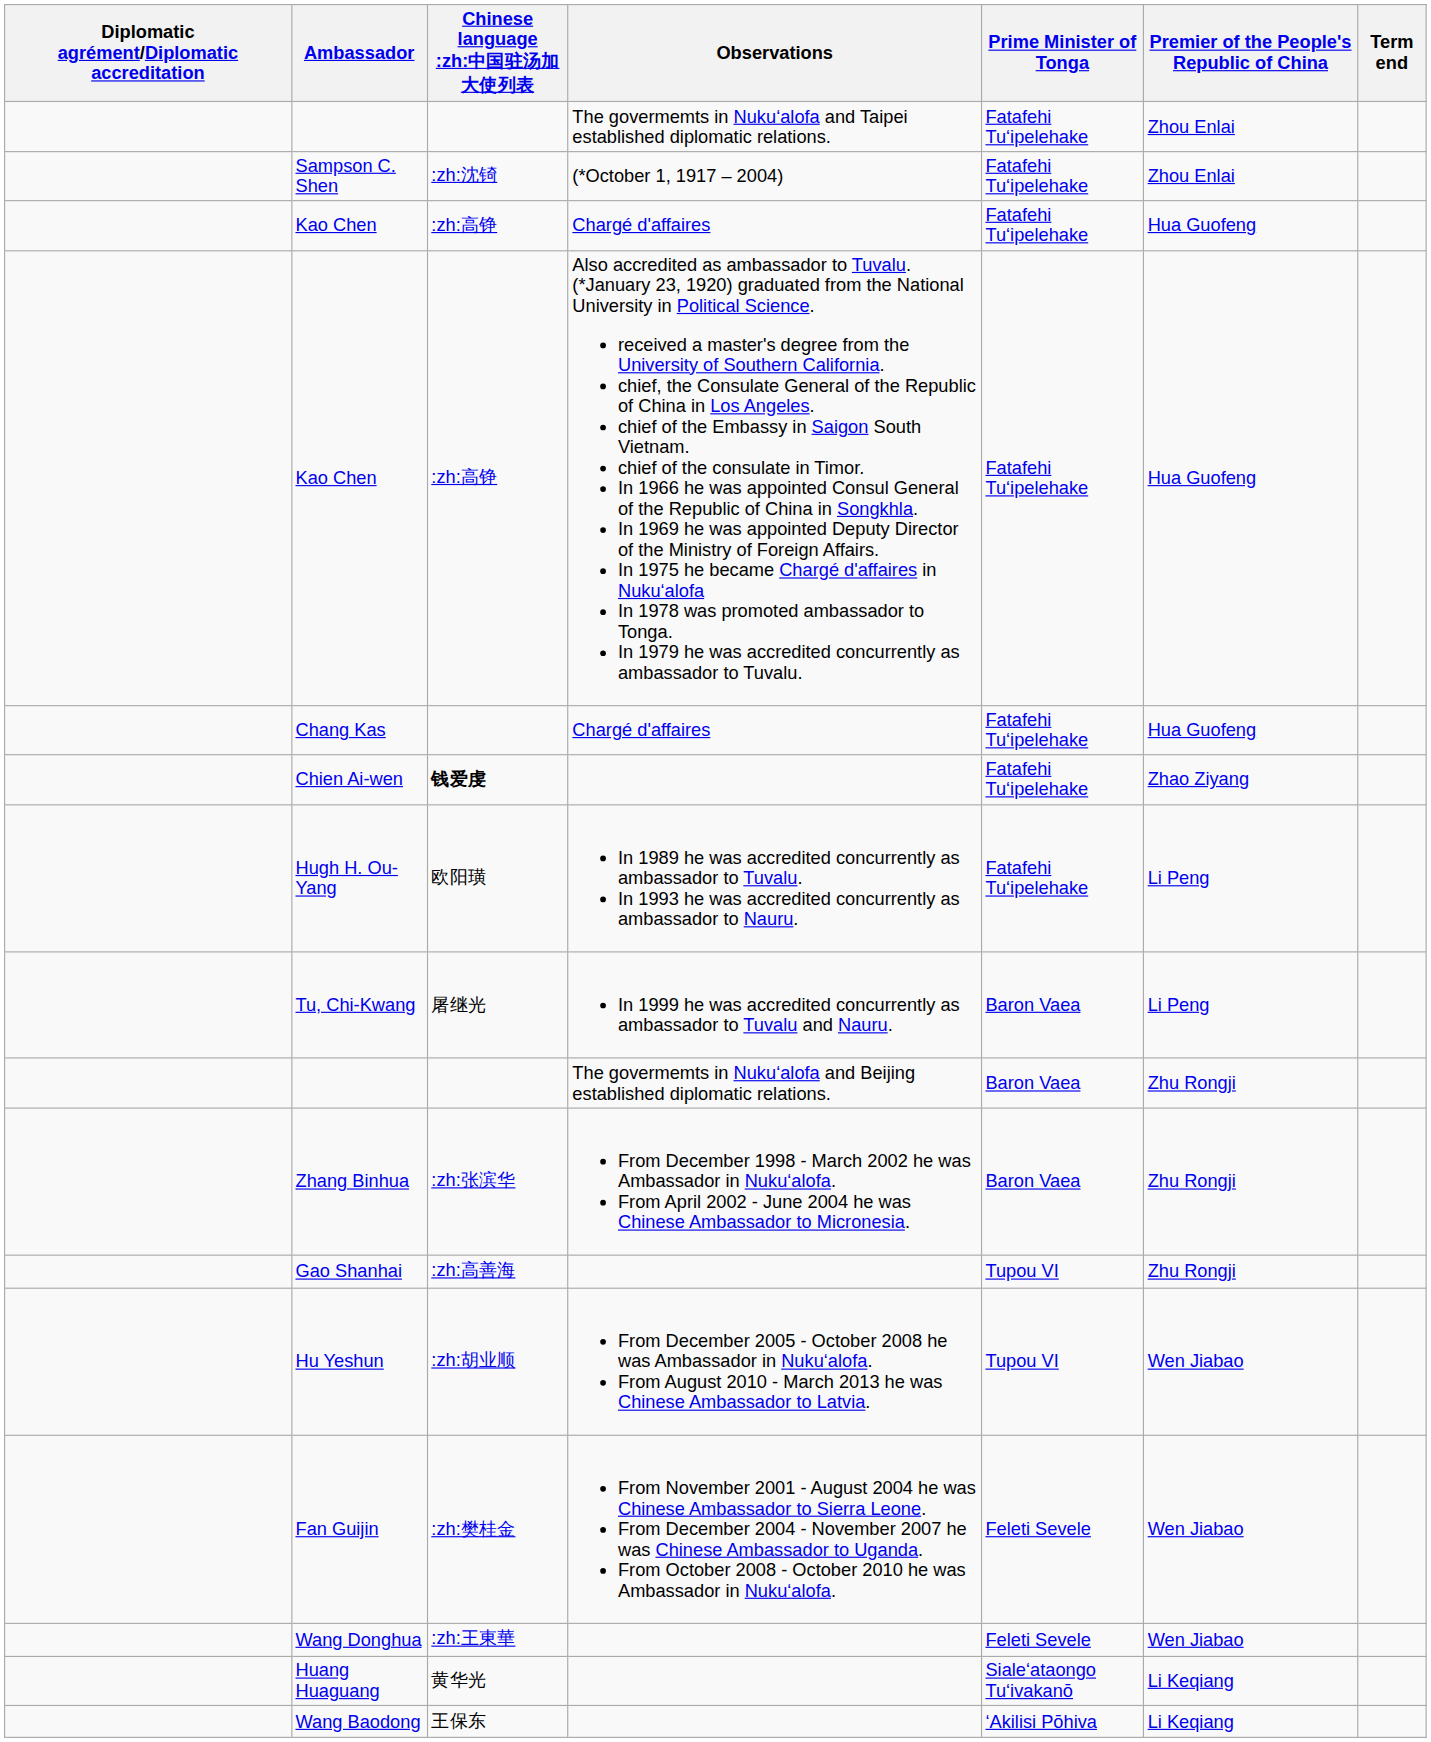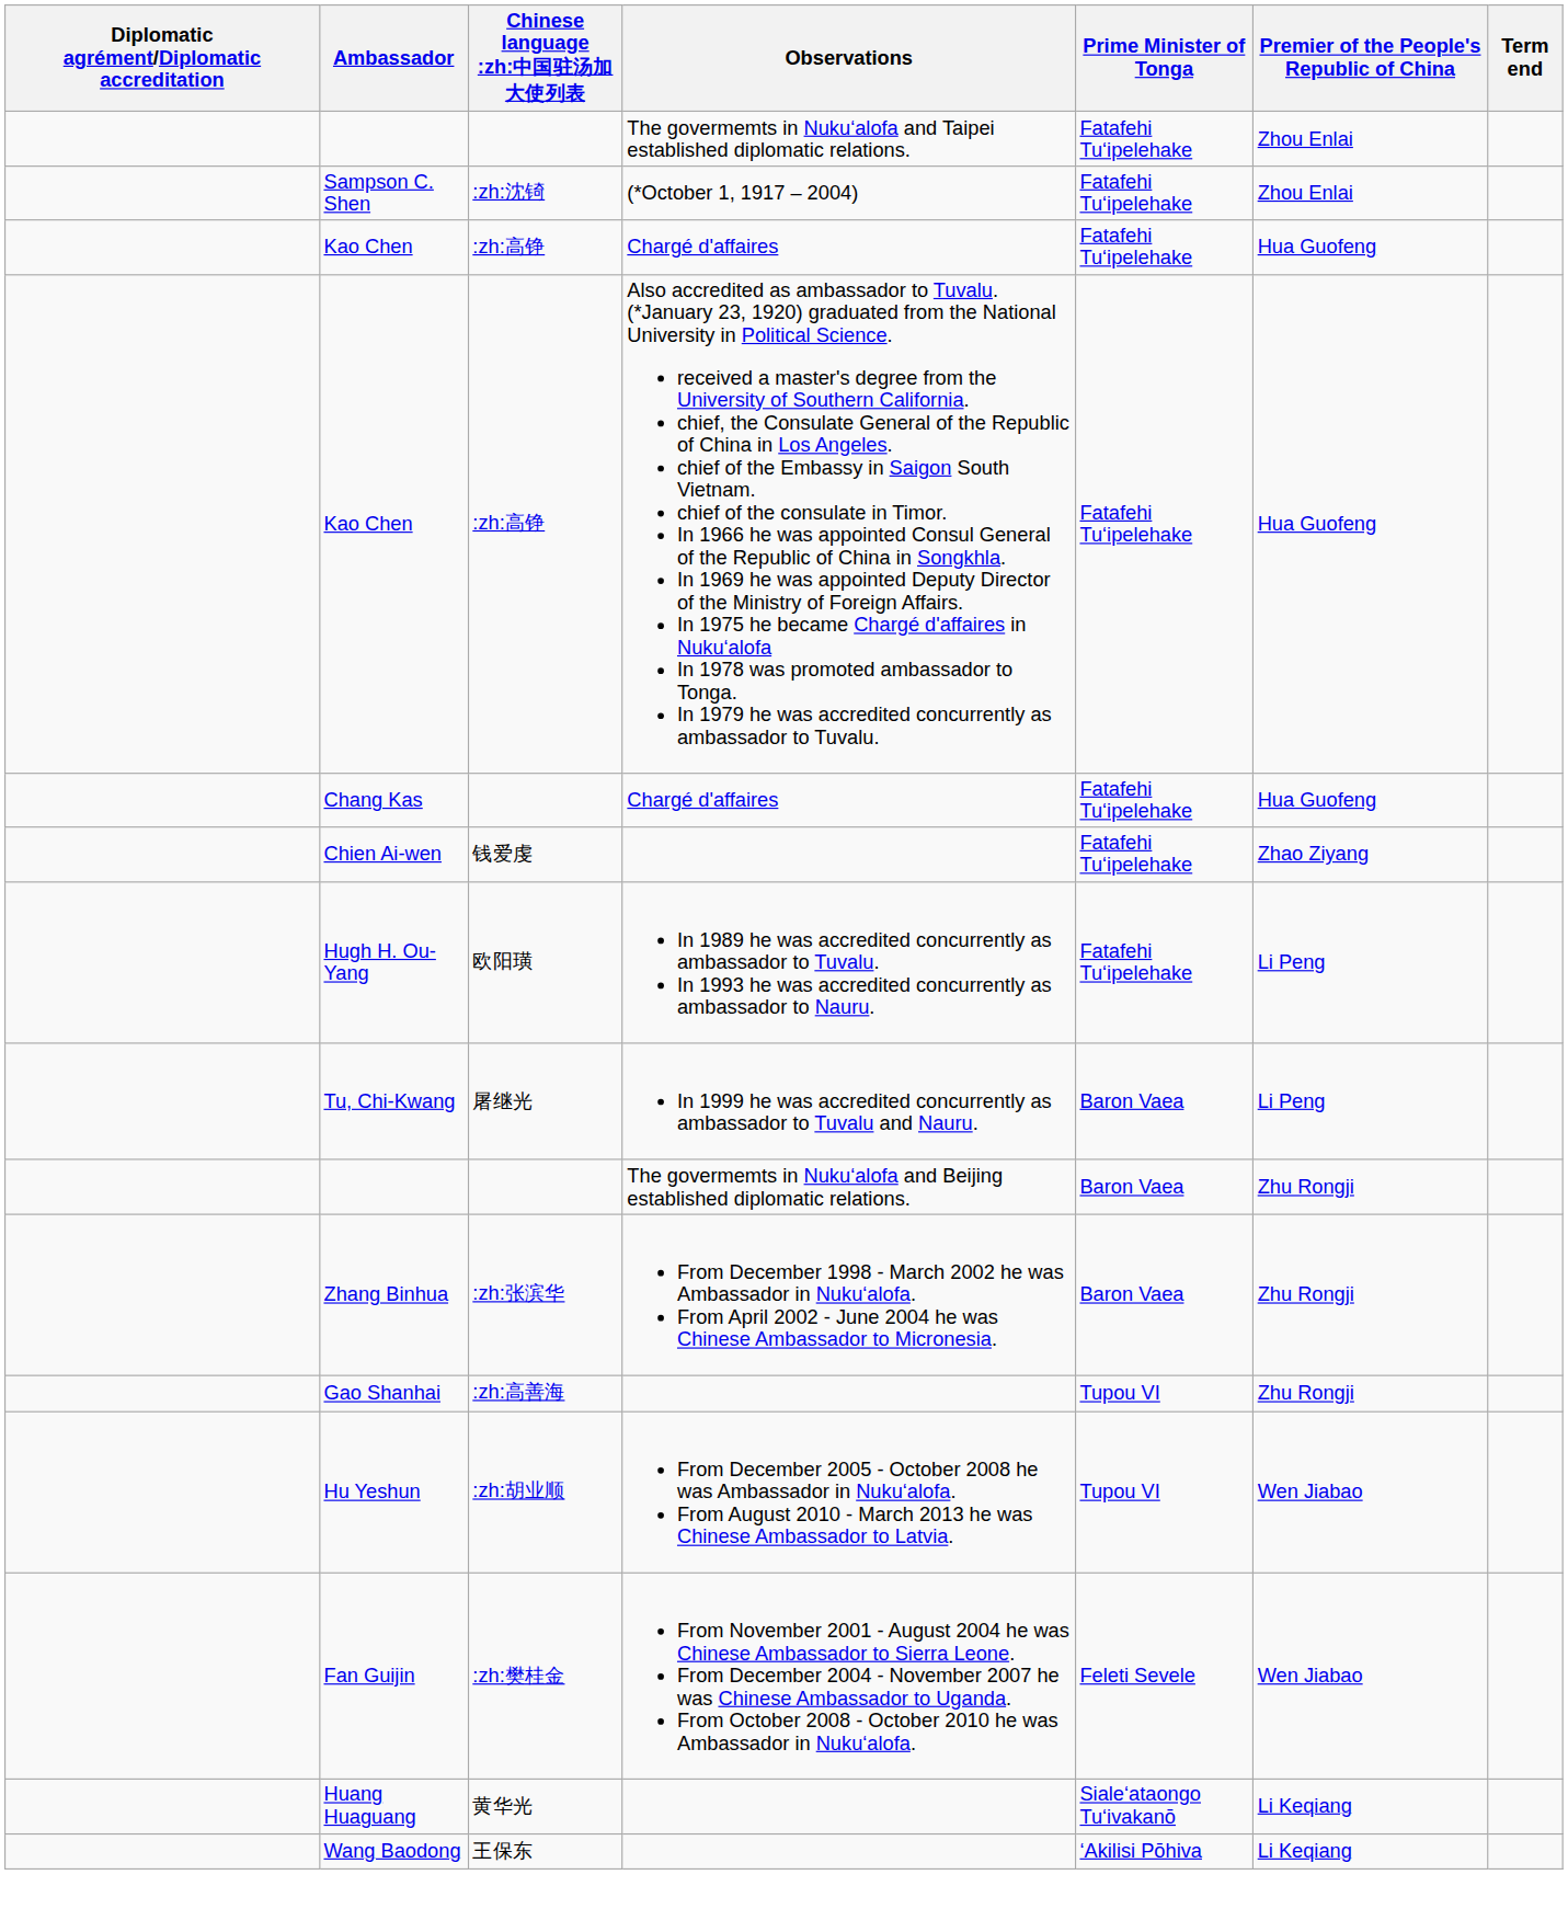Chien Ai-wen | Chinese language :zh:中国驻汤加大使列表: bold -> normal
- row: Wang Donghua | :zh:王東華 | Feleti Sevele | Wen Jiabao
